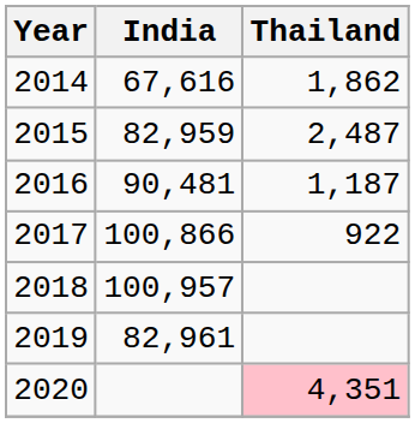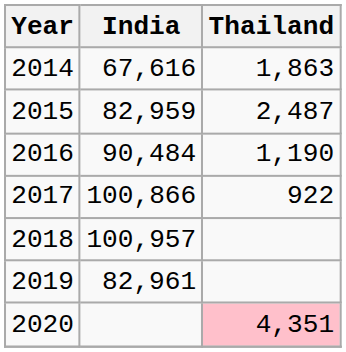2014 | Thailand: 1,862 -> 1,863
2016 | India: 90,481 -> 90,484
2016 | Thailand: 1,187 -> 1,190
